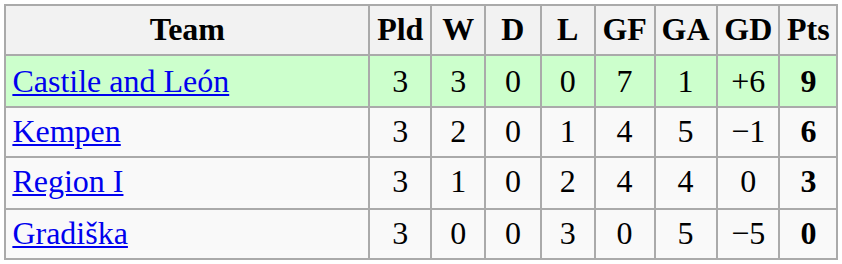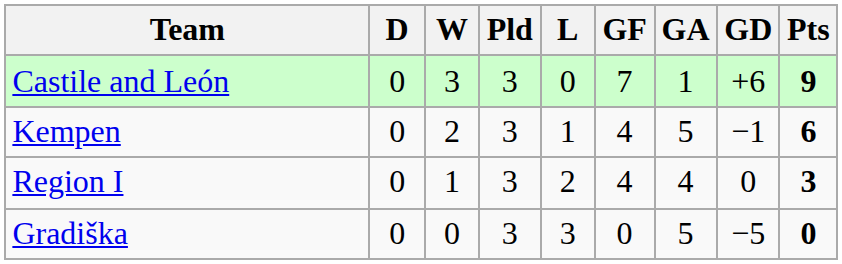columns swapped: Pld <-> D
